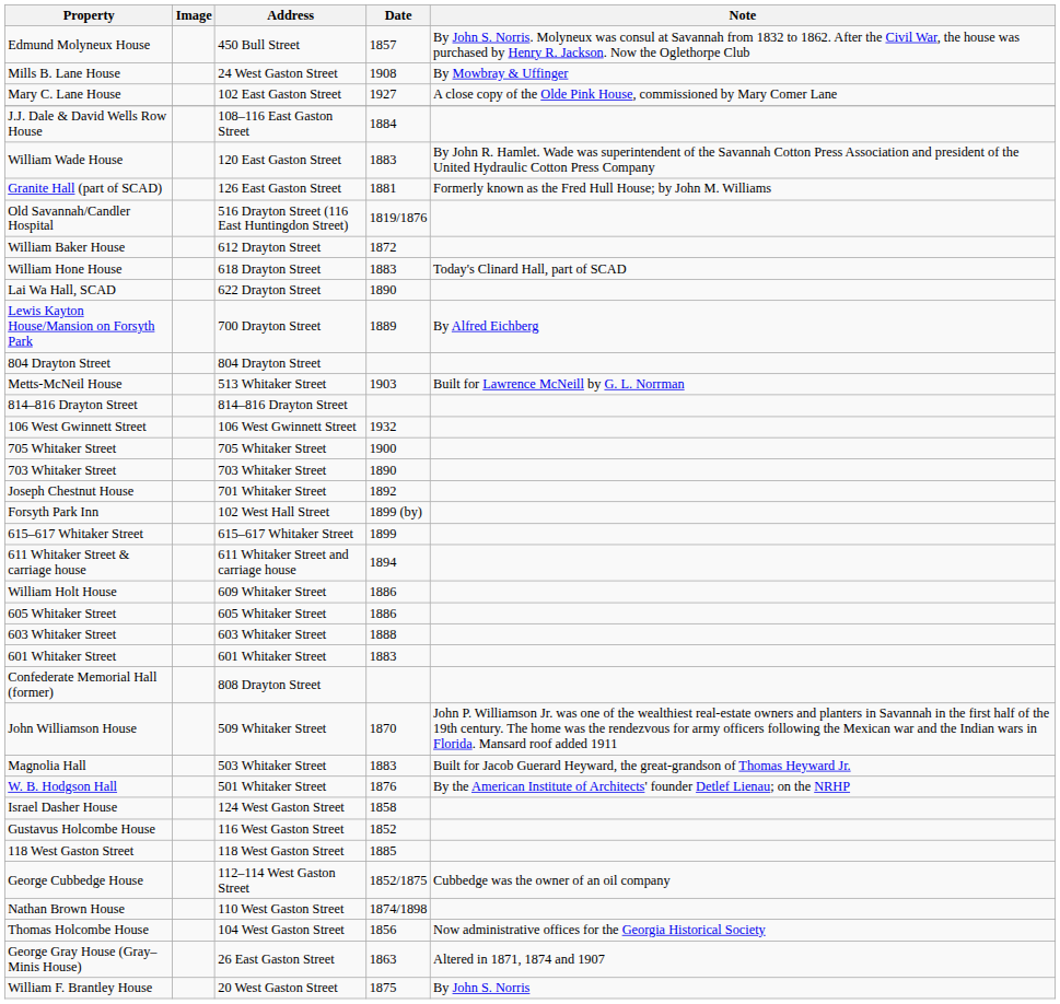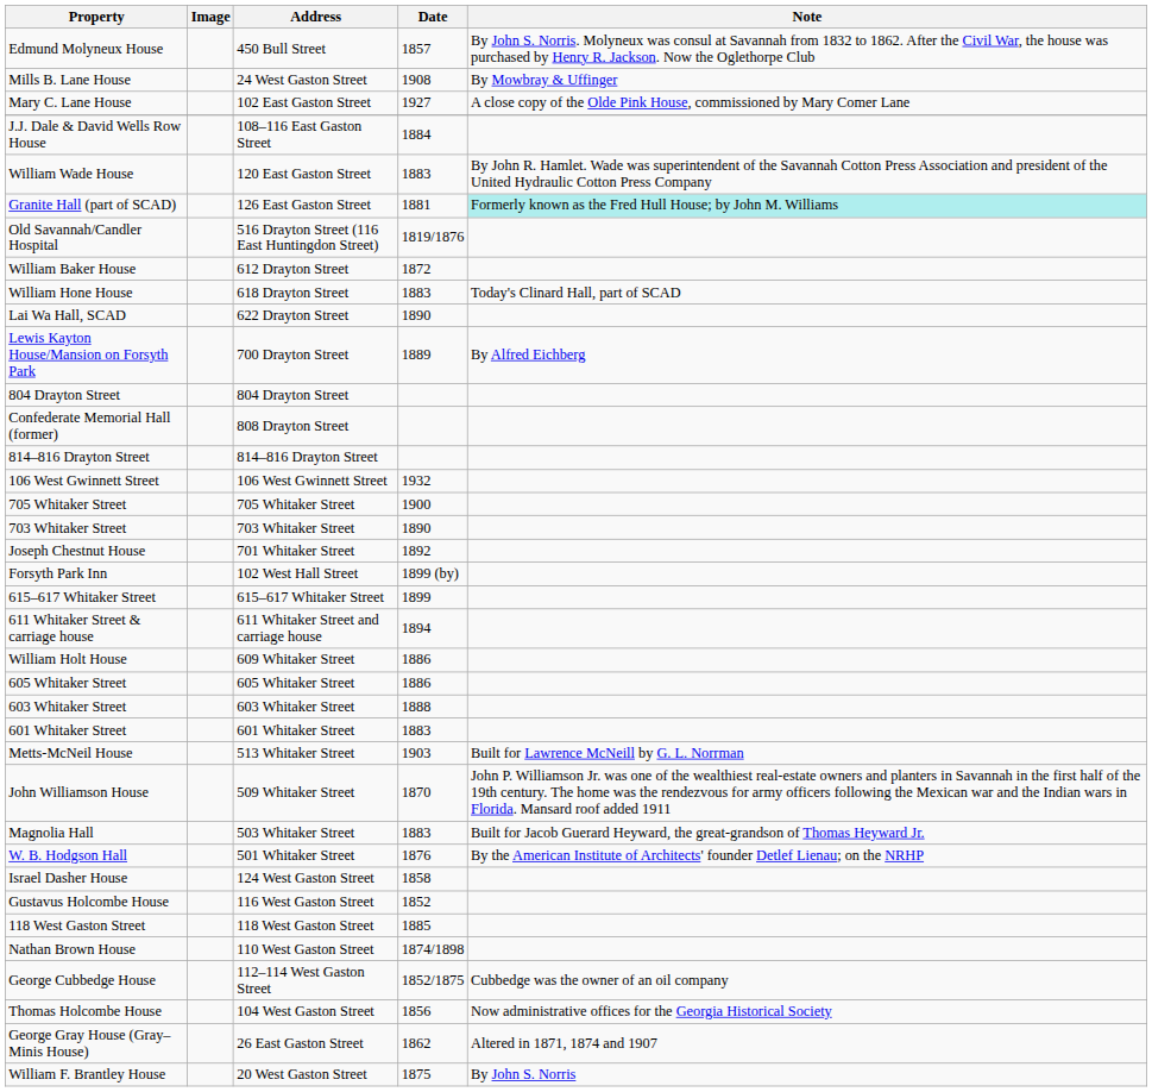Granite Hall (part of SCAD) | Note: no background -> paleturquoise background
rows swapped: Confederate Memorial Hall (former) <-> Metts-McNeil House
rows swapped: George Cubbedge House <-> Nathan Brown House
George Gray House (Gray–Minis House) | Date: 1863 -> 1862
